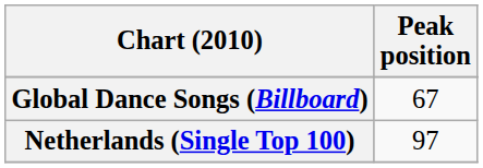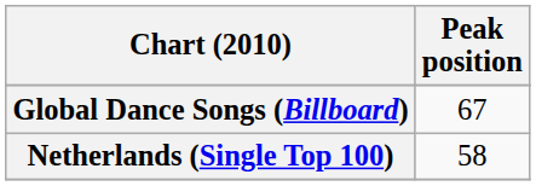Netherlands (Single Top 100) | Peak position: 97 -> 58
